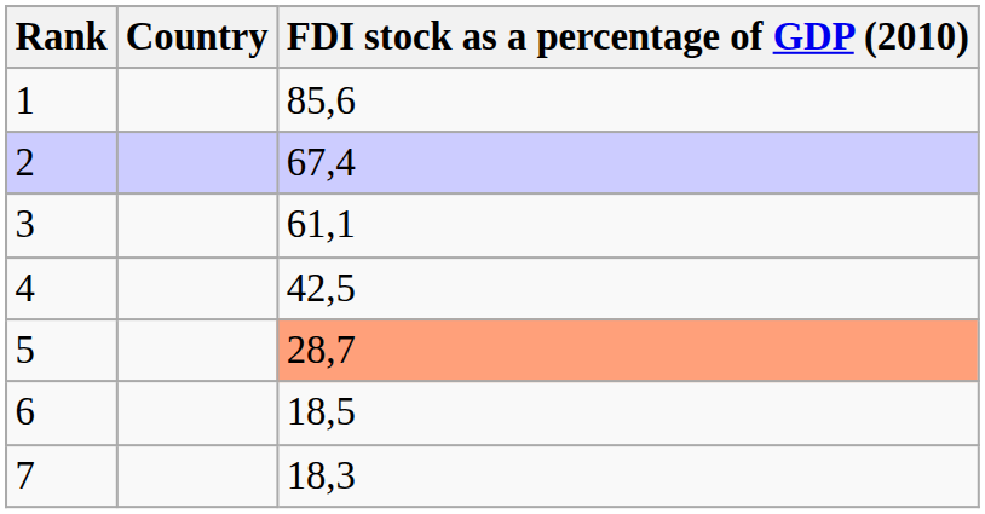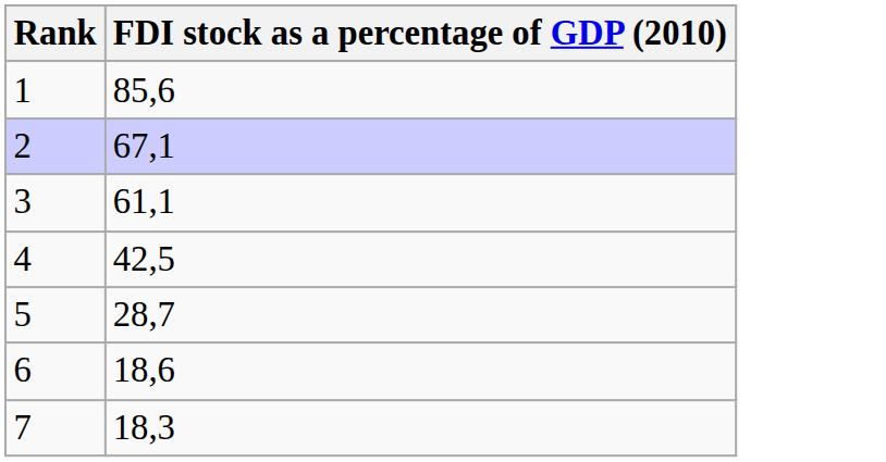- column: Country
2 | FDI stock as a percentage of GDP (2010): 67,4 -> 67,1
5 | FDI stock as a percentage of GDP (2010): lightsalmon background -> no background
6 | FDI stock as a percentage of GDP (2010): 18,5 -> 18,6
